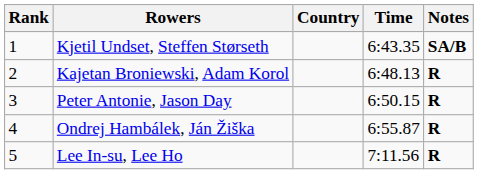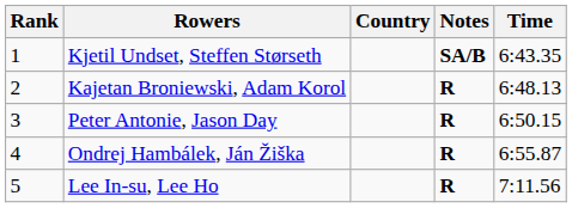columns swapped: Time <-> Notes
